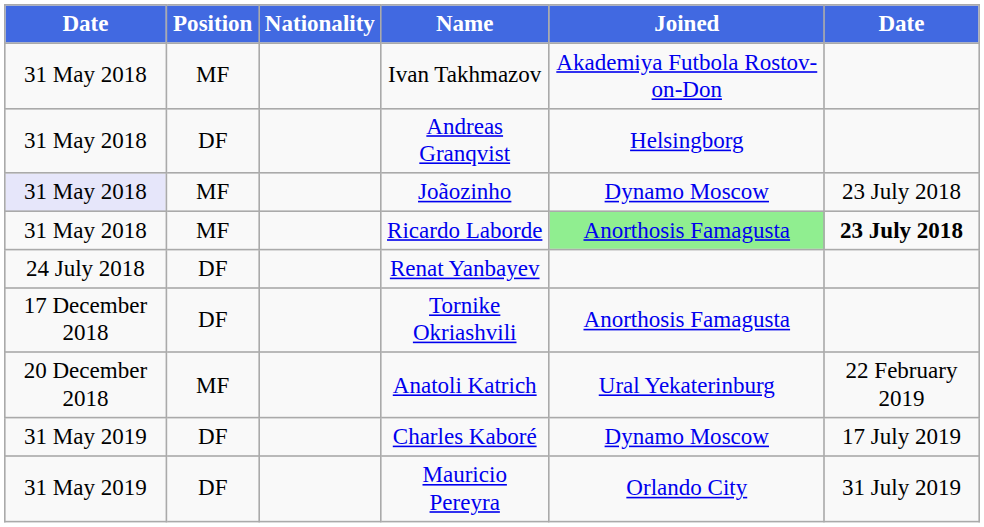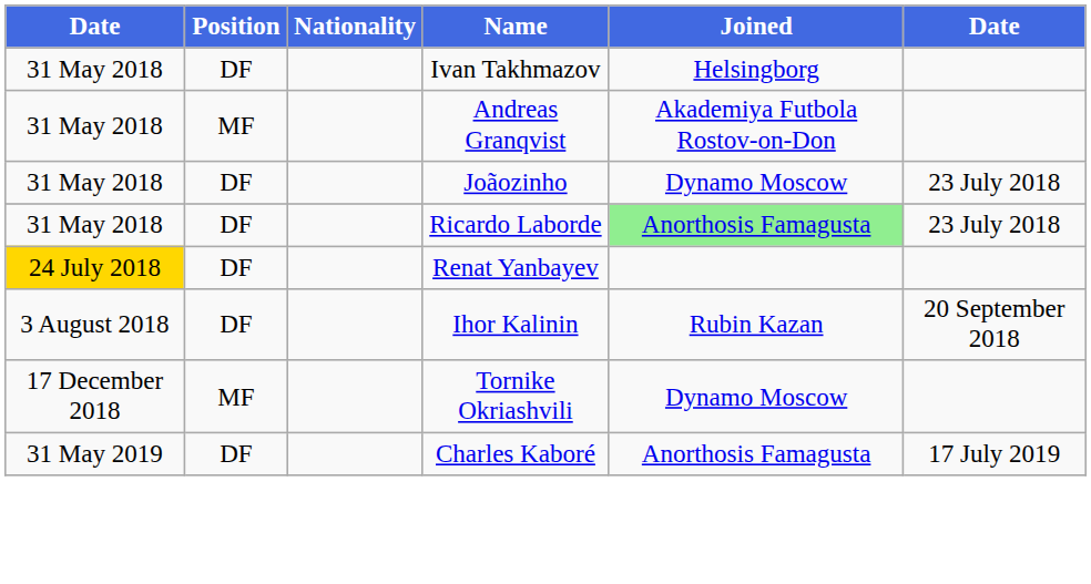Ivan Takhmazov | Position: MF -> DF
Ivan Takhmazov | Joined: Akademiya Futbola Rostov-on-Don -> Helsingborg
Andreas Granqvist | Position: DF -> MF
Andreas Granqvist | Joined: Helsingborg -> Akademiya Futbola Rostov-on-Don
Joãozinho | column 1: lavender background -> no background
Joãozinho | Position: MF -> DF
Ricardo Laborde | Position: MF -> DF
Ricardo Laborde | column 6: bold -> normal
Renat Yanbayev | column 1: no background -> gold background
+ row: 3 August 2018 | DF | Ihor Kalinin | Rubin Kazan | 20 September 2018
Tornike Okriashvili | Position: DF -> MF
Tornike Okriashvili | Joined: Anorthosis Famagusta -> Dynamo Moscow
- row: 20 December 2018 | MF | Anatoli Katrich | Ural Yekaterinburg | 22 February 2019
Charles Kaboré | Joined: Dynamo Moscow -> Anorthosis Famagusta
- row: 31 May 2019 | DF | Mauricio Pereyra | Orlando City | 31 July 2019
